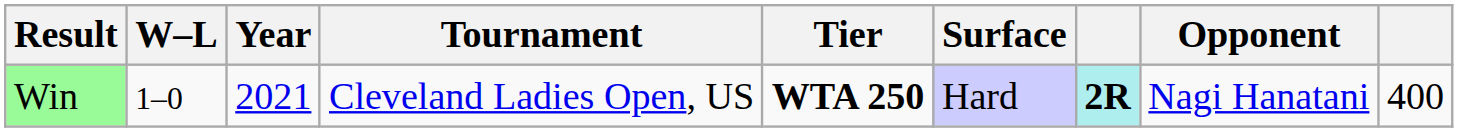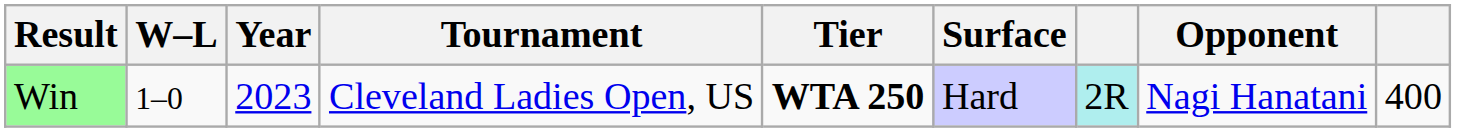Win | Year: 2021 -> 2023
Win | column 7: bold -> normal
